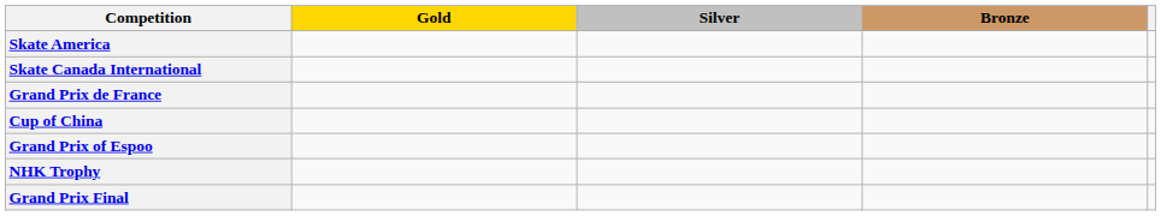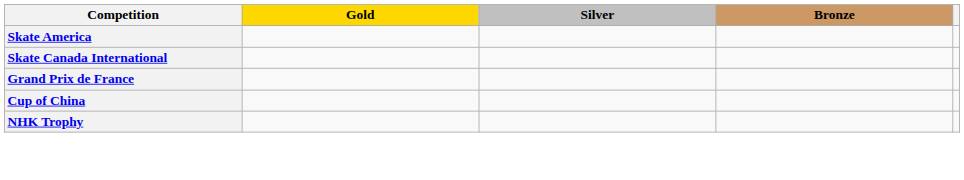- row: Grand Prix of Espoo
- row: Grand Prix Final
